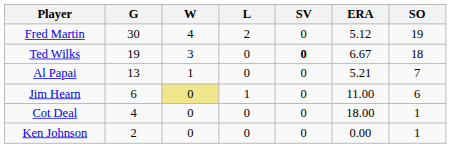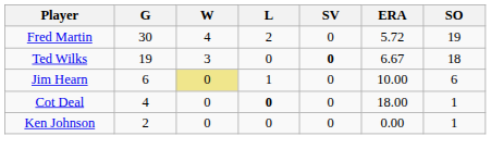Fred Martin | ERA: 5.12 -> 5.72
- row: Al Papai | 13 | 1 | 0 | 0 | 5.21 | 7
Jim Hearn | ERA: 11.00 -> 10.00
Cot Deal | L: normal -> bold
